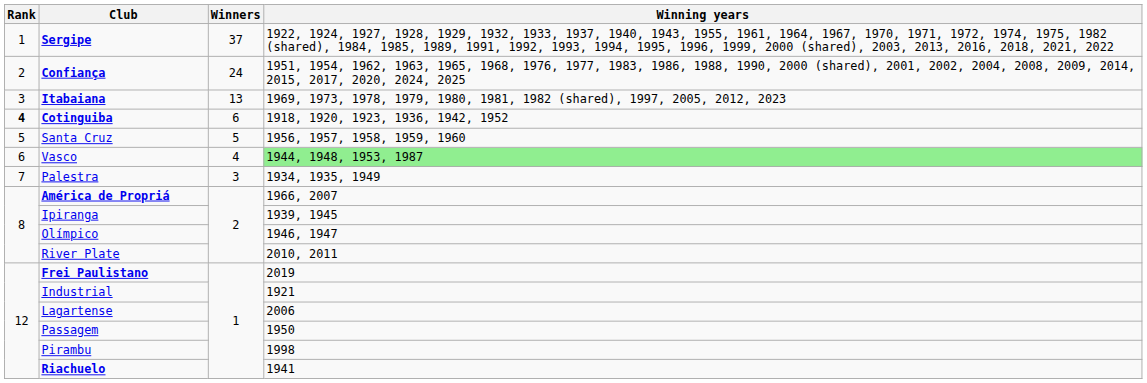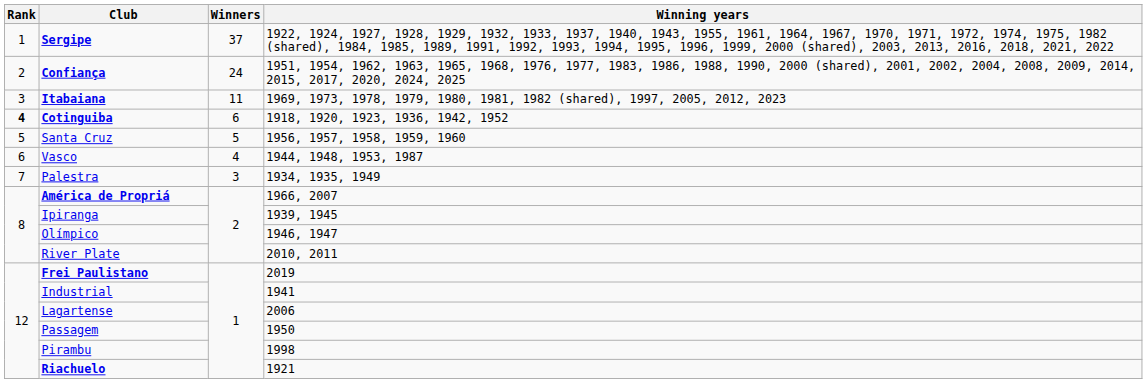Itabaiana | Winners: 13 -> 11
Vasco | Winning years: lightgreen background -> no background
Industrial | Winning years: 1921 -> 1941
Riachuelo | Winning years: 1941 -> 1921
